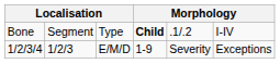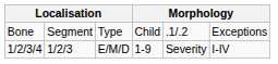Bone | column 4: bold -> normal
Bone | column 6: I-IV -> Exceptions
1/2/3/4 | column 6: Exceptions -> I-IV
